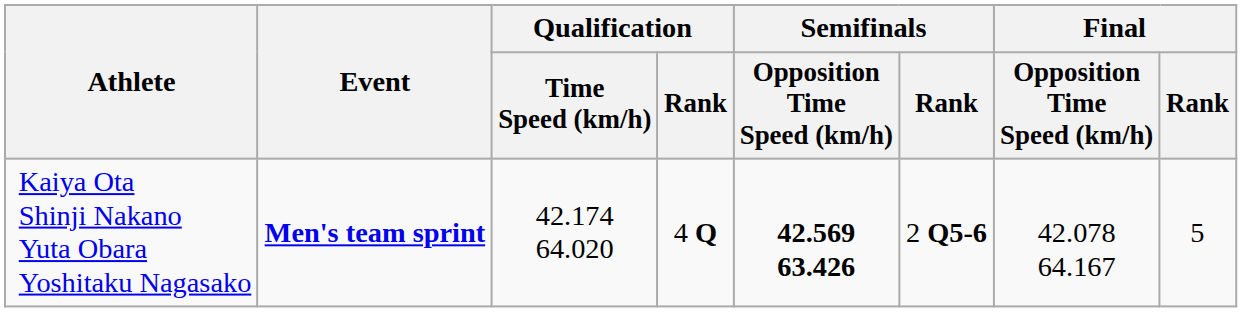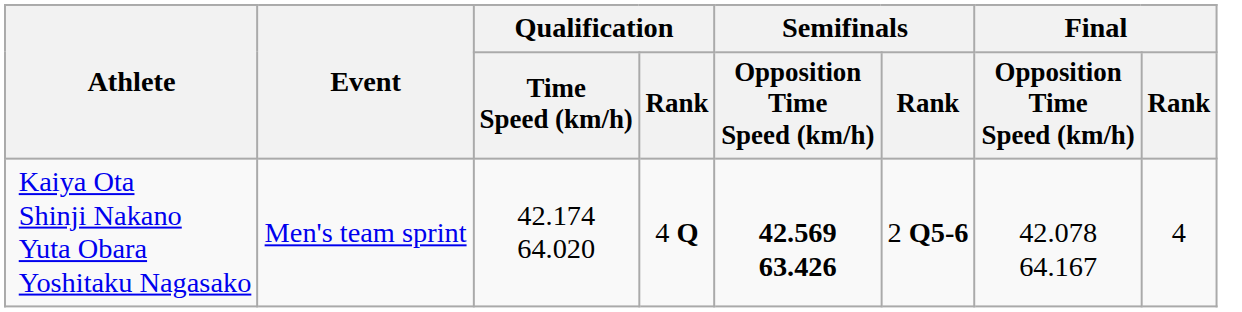Kaiya Ota Shinji Nakano Yuta Obara Yoshitaku Nagasako | Event: bold -> normal
Kaiya Ota Shinji Nakano Yuta Obara Yoshitaku Nagasako | Final / Rank: 5 -> 4
